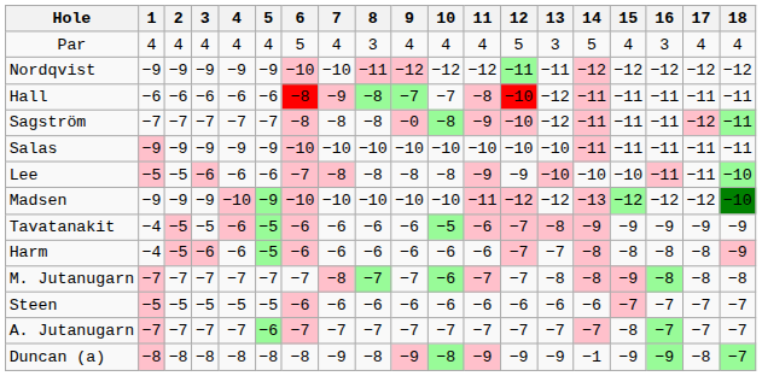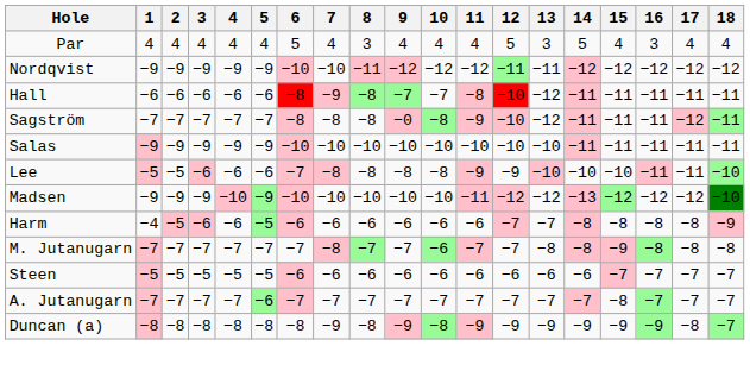- row: Tavatanakit | −4 | −5 | −5 | −6 | −5 | −6 | −6 | −6 | −6 | −5 | −6 | −7 | −8 | −9 | −9 | −9 | −9 | −9
Duncan (a) | 14: −1 -> −9
